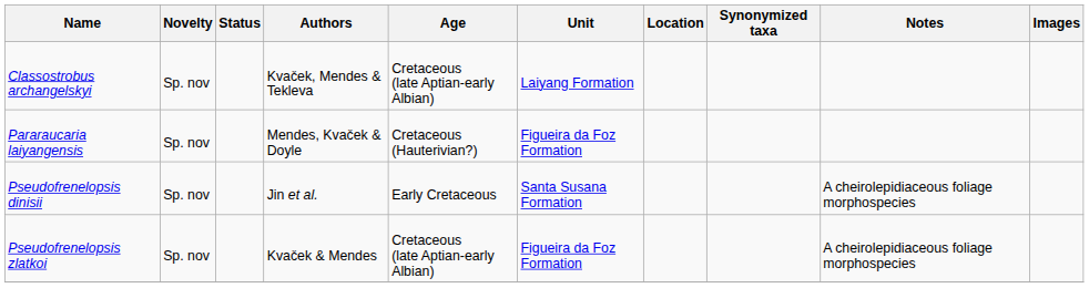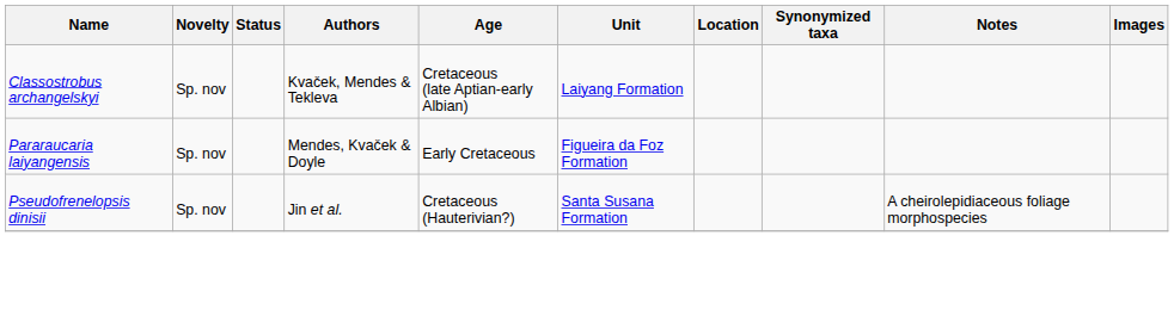Pararaucaria laiyangensis | Age: Cretaceous (Hauterivian?) -> Early Cretaceous
Pseudofrenelopsis dinisii | Age: Early Cretaceous -> Cretaceous (Hauterivian?)
- row: Pseudofrenelopsis zlatkoi | Sp. nov | Kvaček & Mendes | Cretaceous (late Aptian-early Albian) | Figueira da Foz Formation | A cheirolepidiaceous foliage morphospecies
